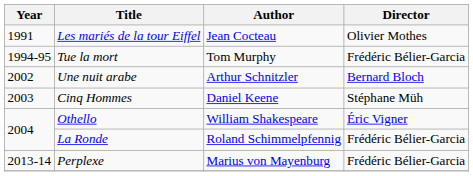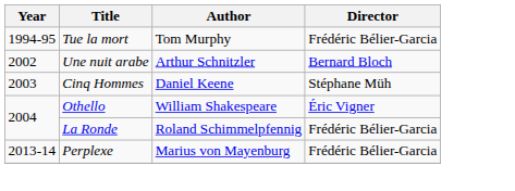- row: 1991 | Les mariés de la tour Eiffel | Jean Cocteau | Olivier Mothes
